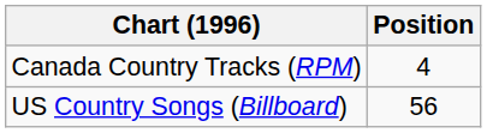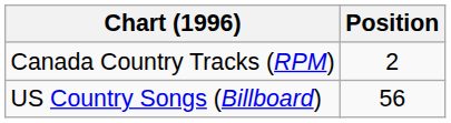Canada Country Tracks (RPM) | Position: 4 -> 2
